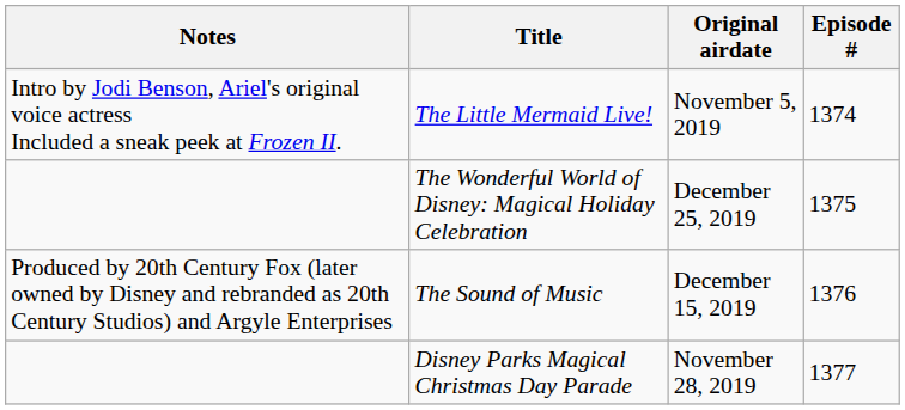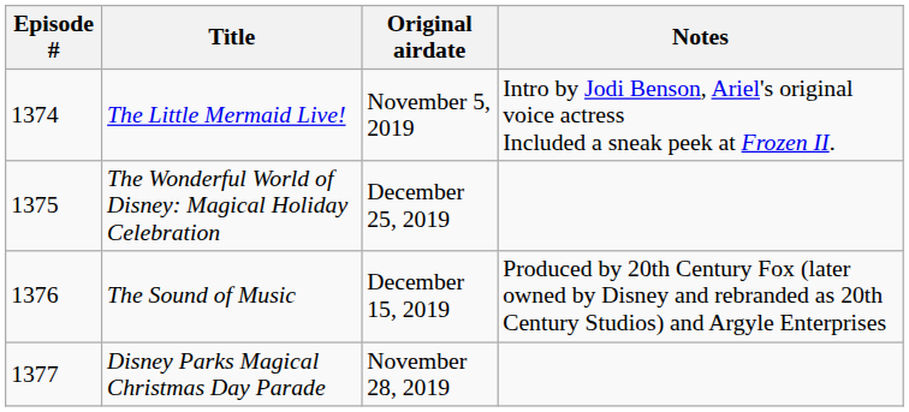columns swapped: Episode # <-> Notes
